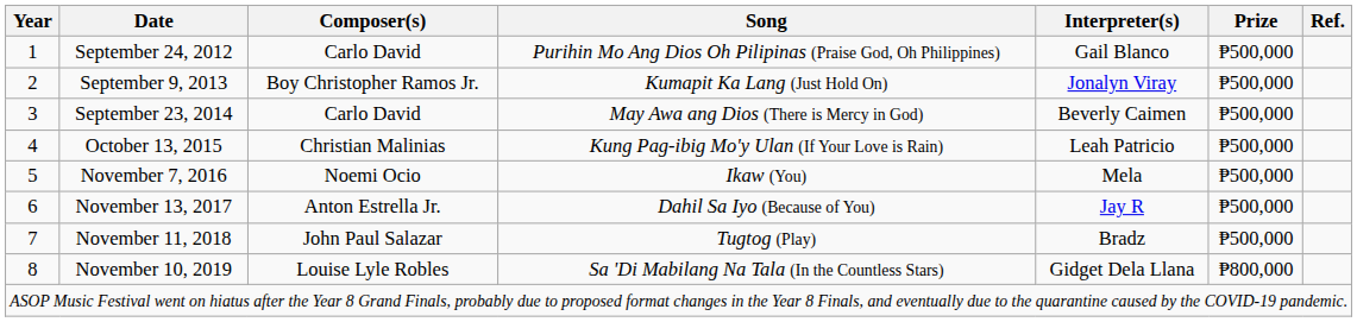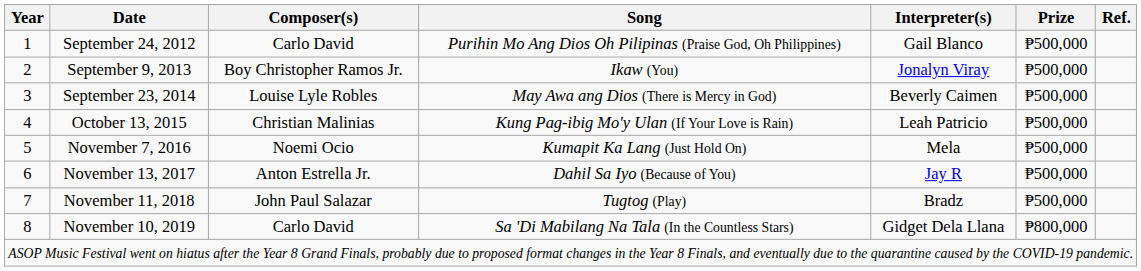September 9, 2013 | Song: Kumapit Ka Lang (Just Hold On) -> Ikaw (You)
September 23, 2014 | Composer(s): Carlo David -> Louise Lyle Robles
November 7, 2016 | Song: Ikaw (You) -> Kumapit Ka Lang (Just Hold On)
November 10, 2019 | Composer(s): Louise Lyle Robles -> Carlo David
